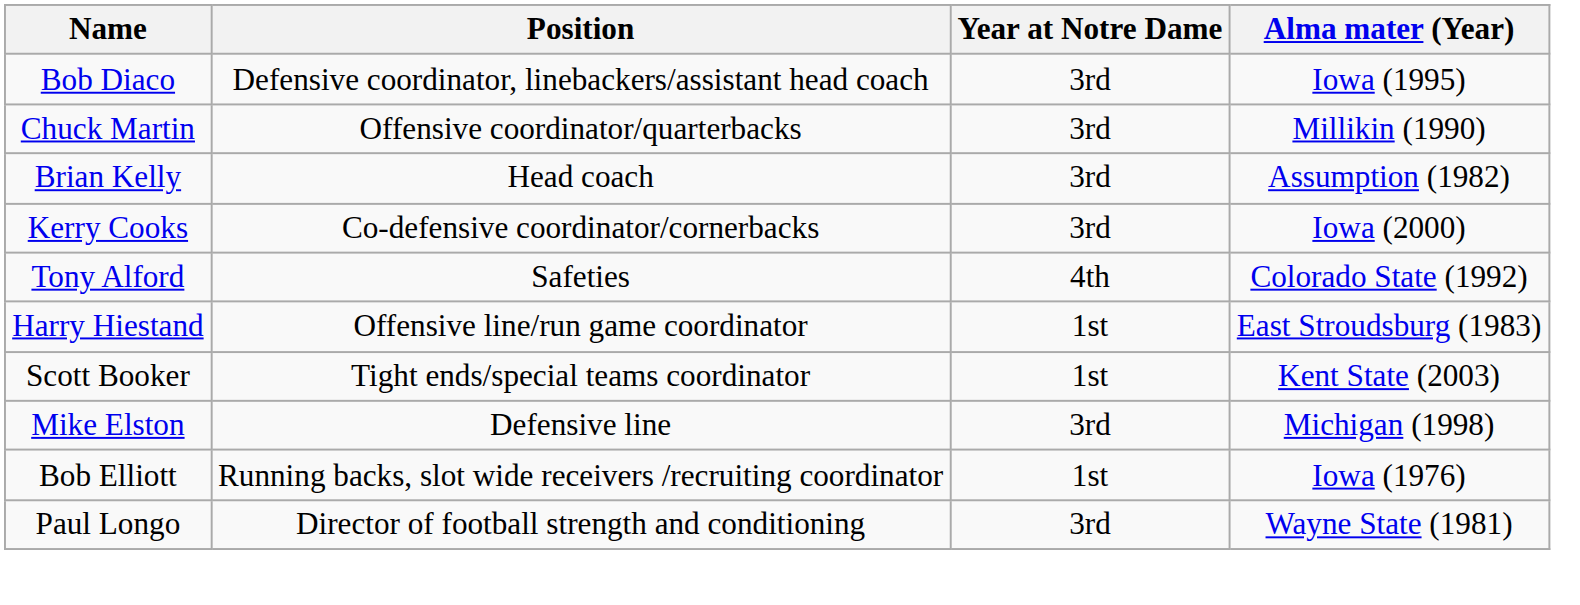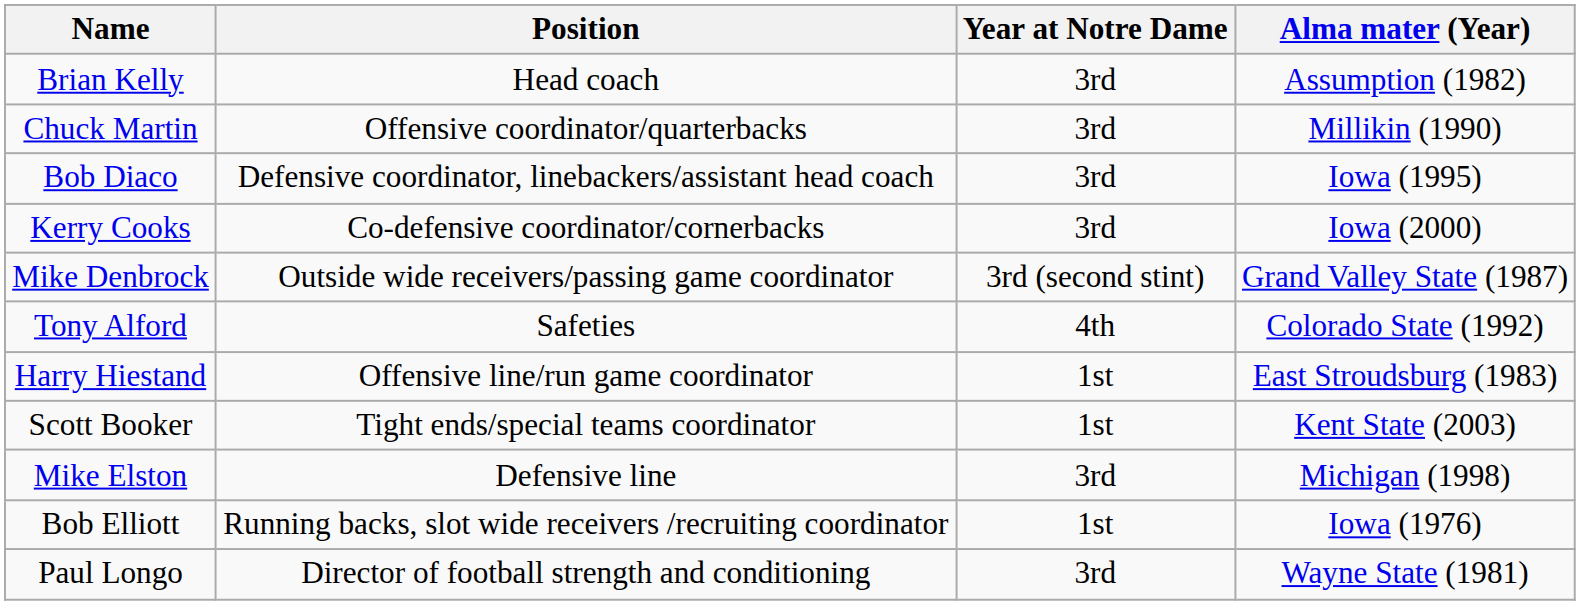rows swapped: Brian Kelly <-> Bob Diaco
+ row: Mike Denbrock | Outside wide receivers/passing game coordinator | 3rd (second stint) | Grand Valley State (1987)
